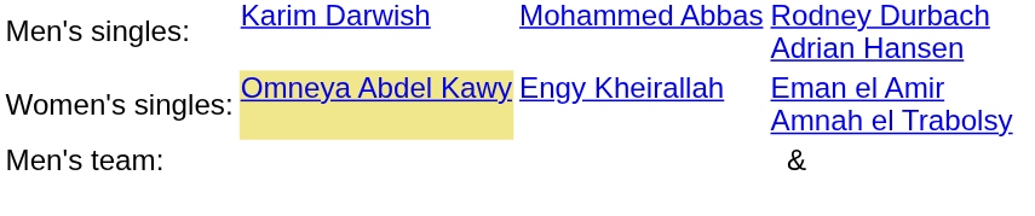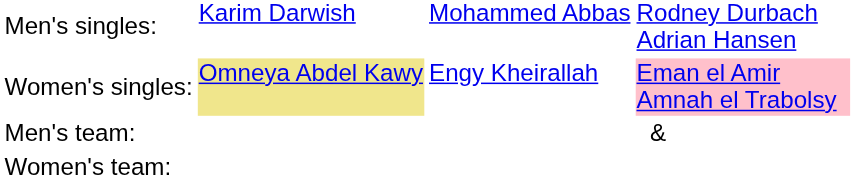Women's singles: | column 4: no background -> pink background
+ row: Women's team:
